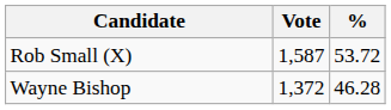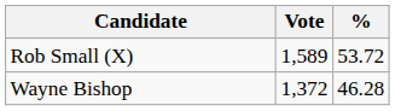Rob Small (X) | Vote: 1,587 -> 1,589
